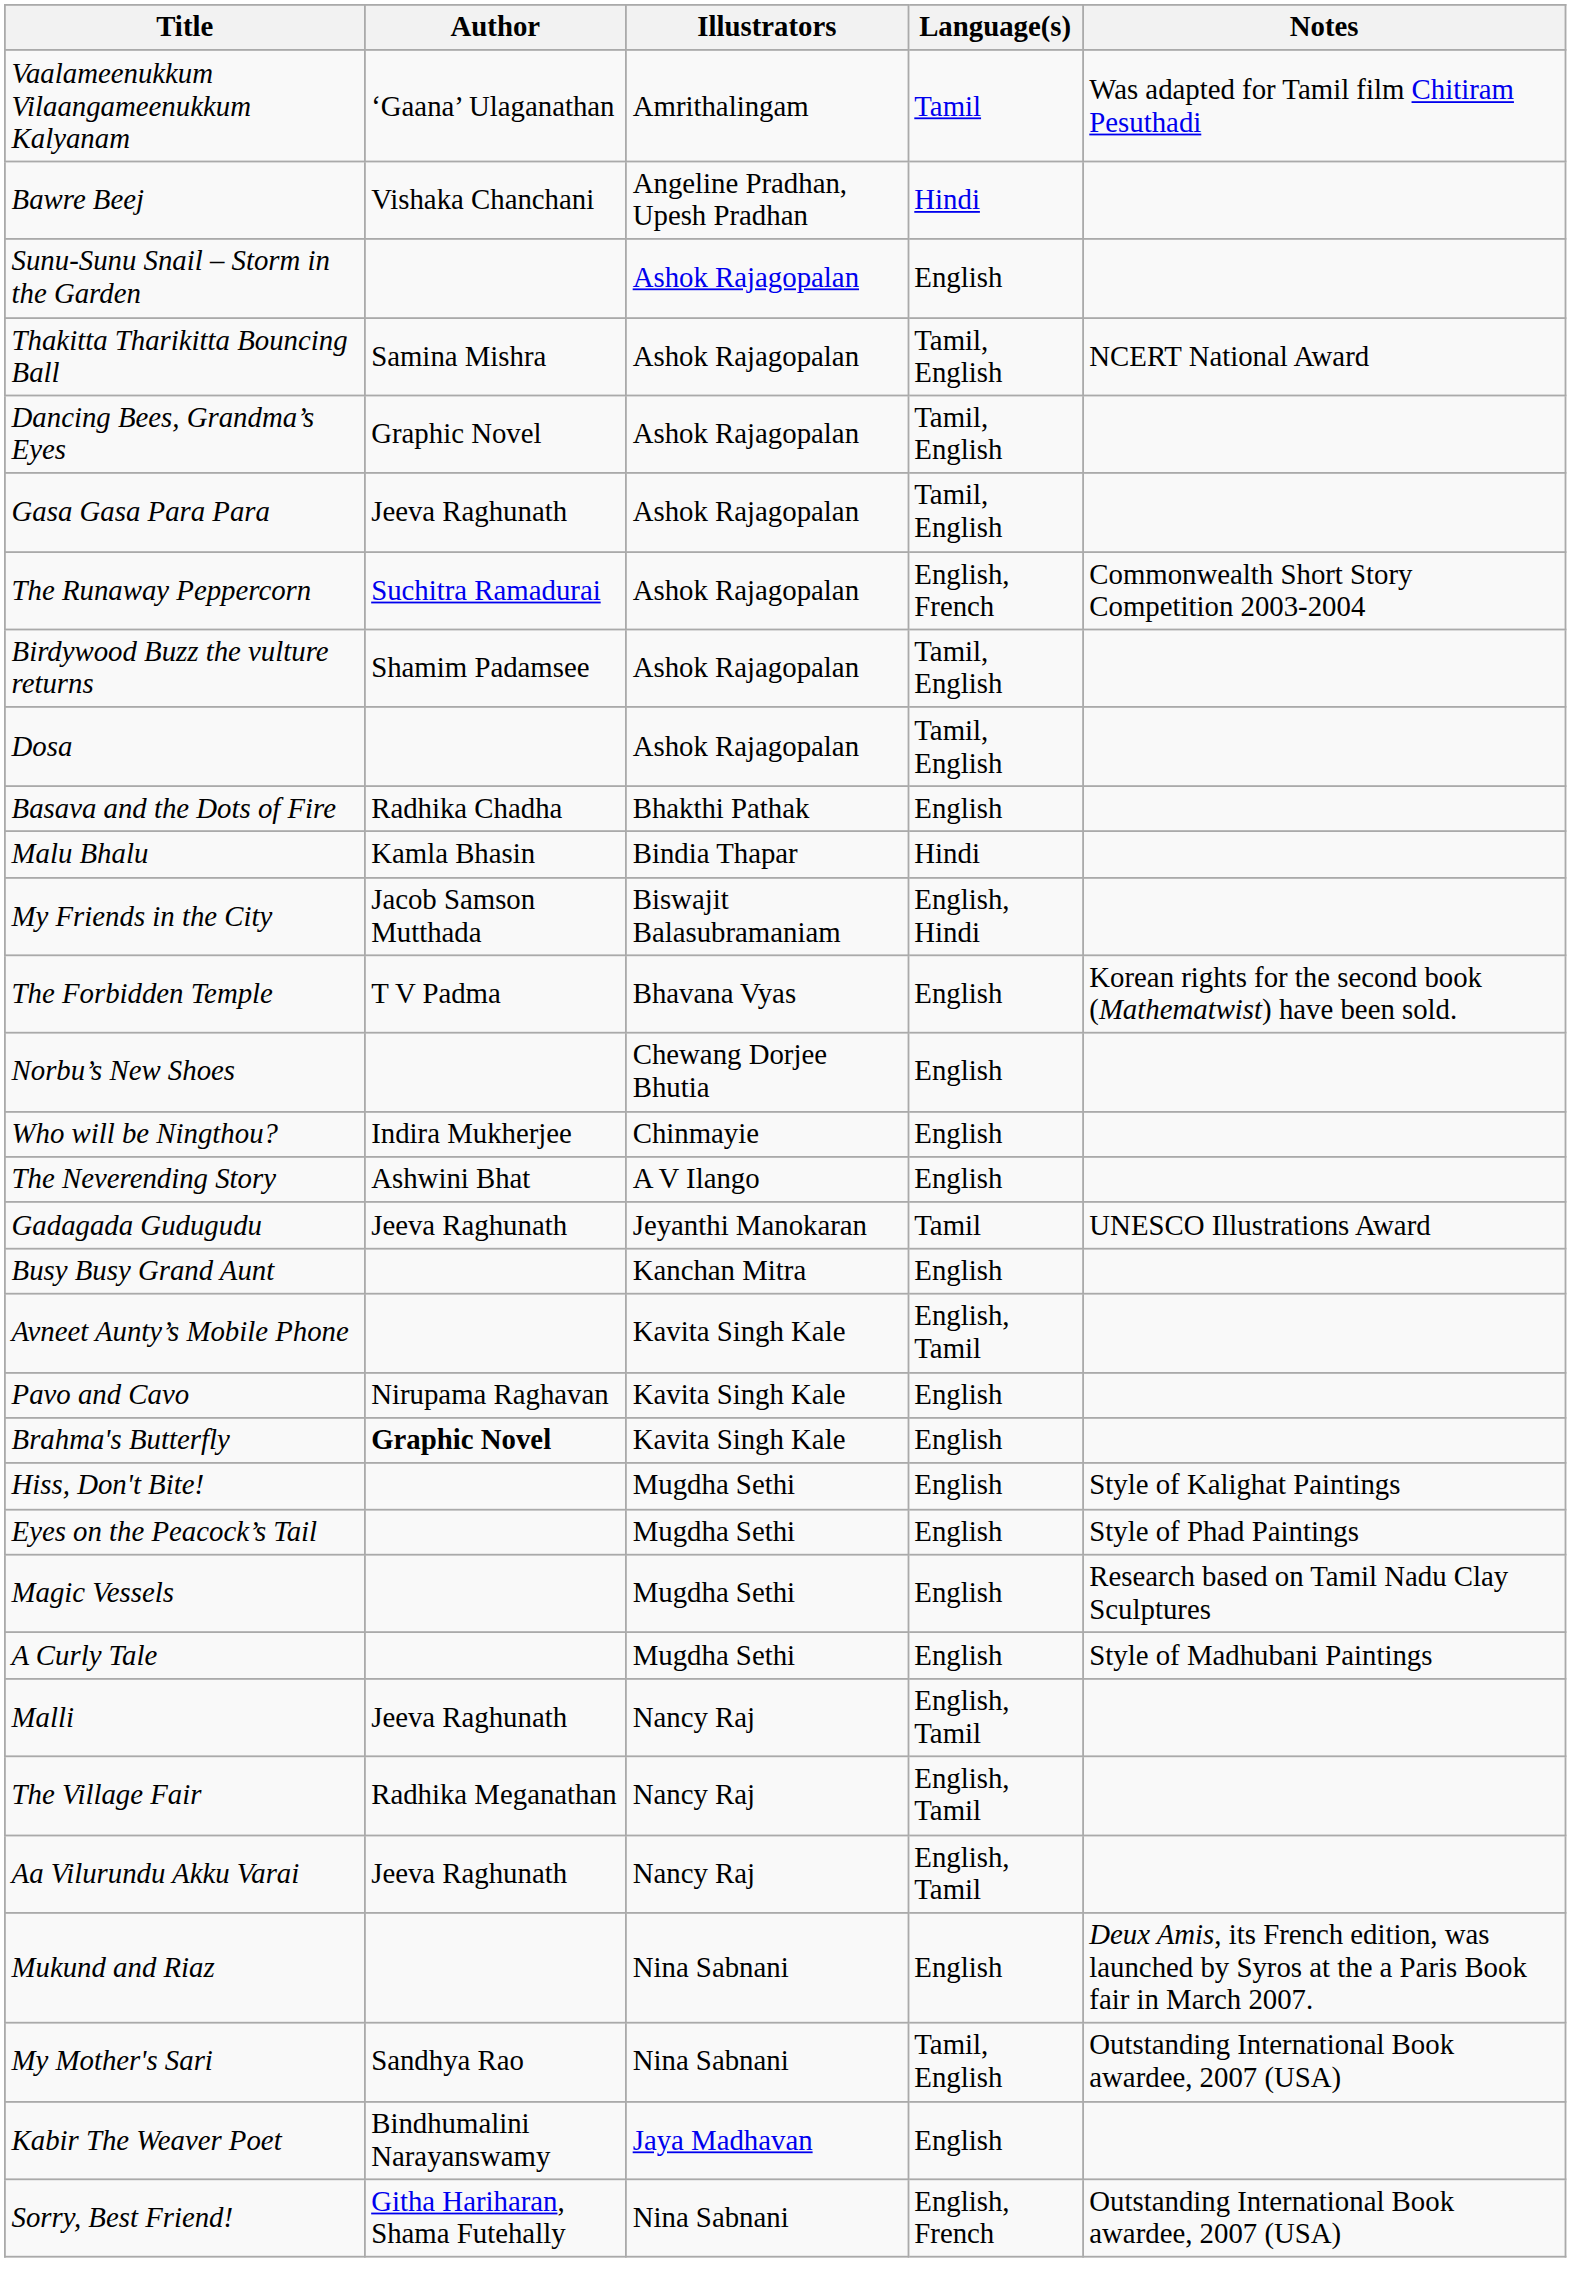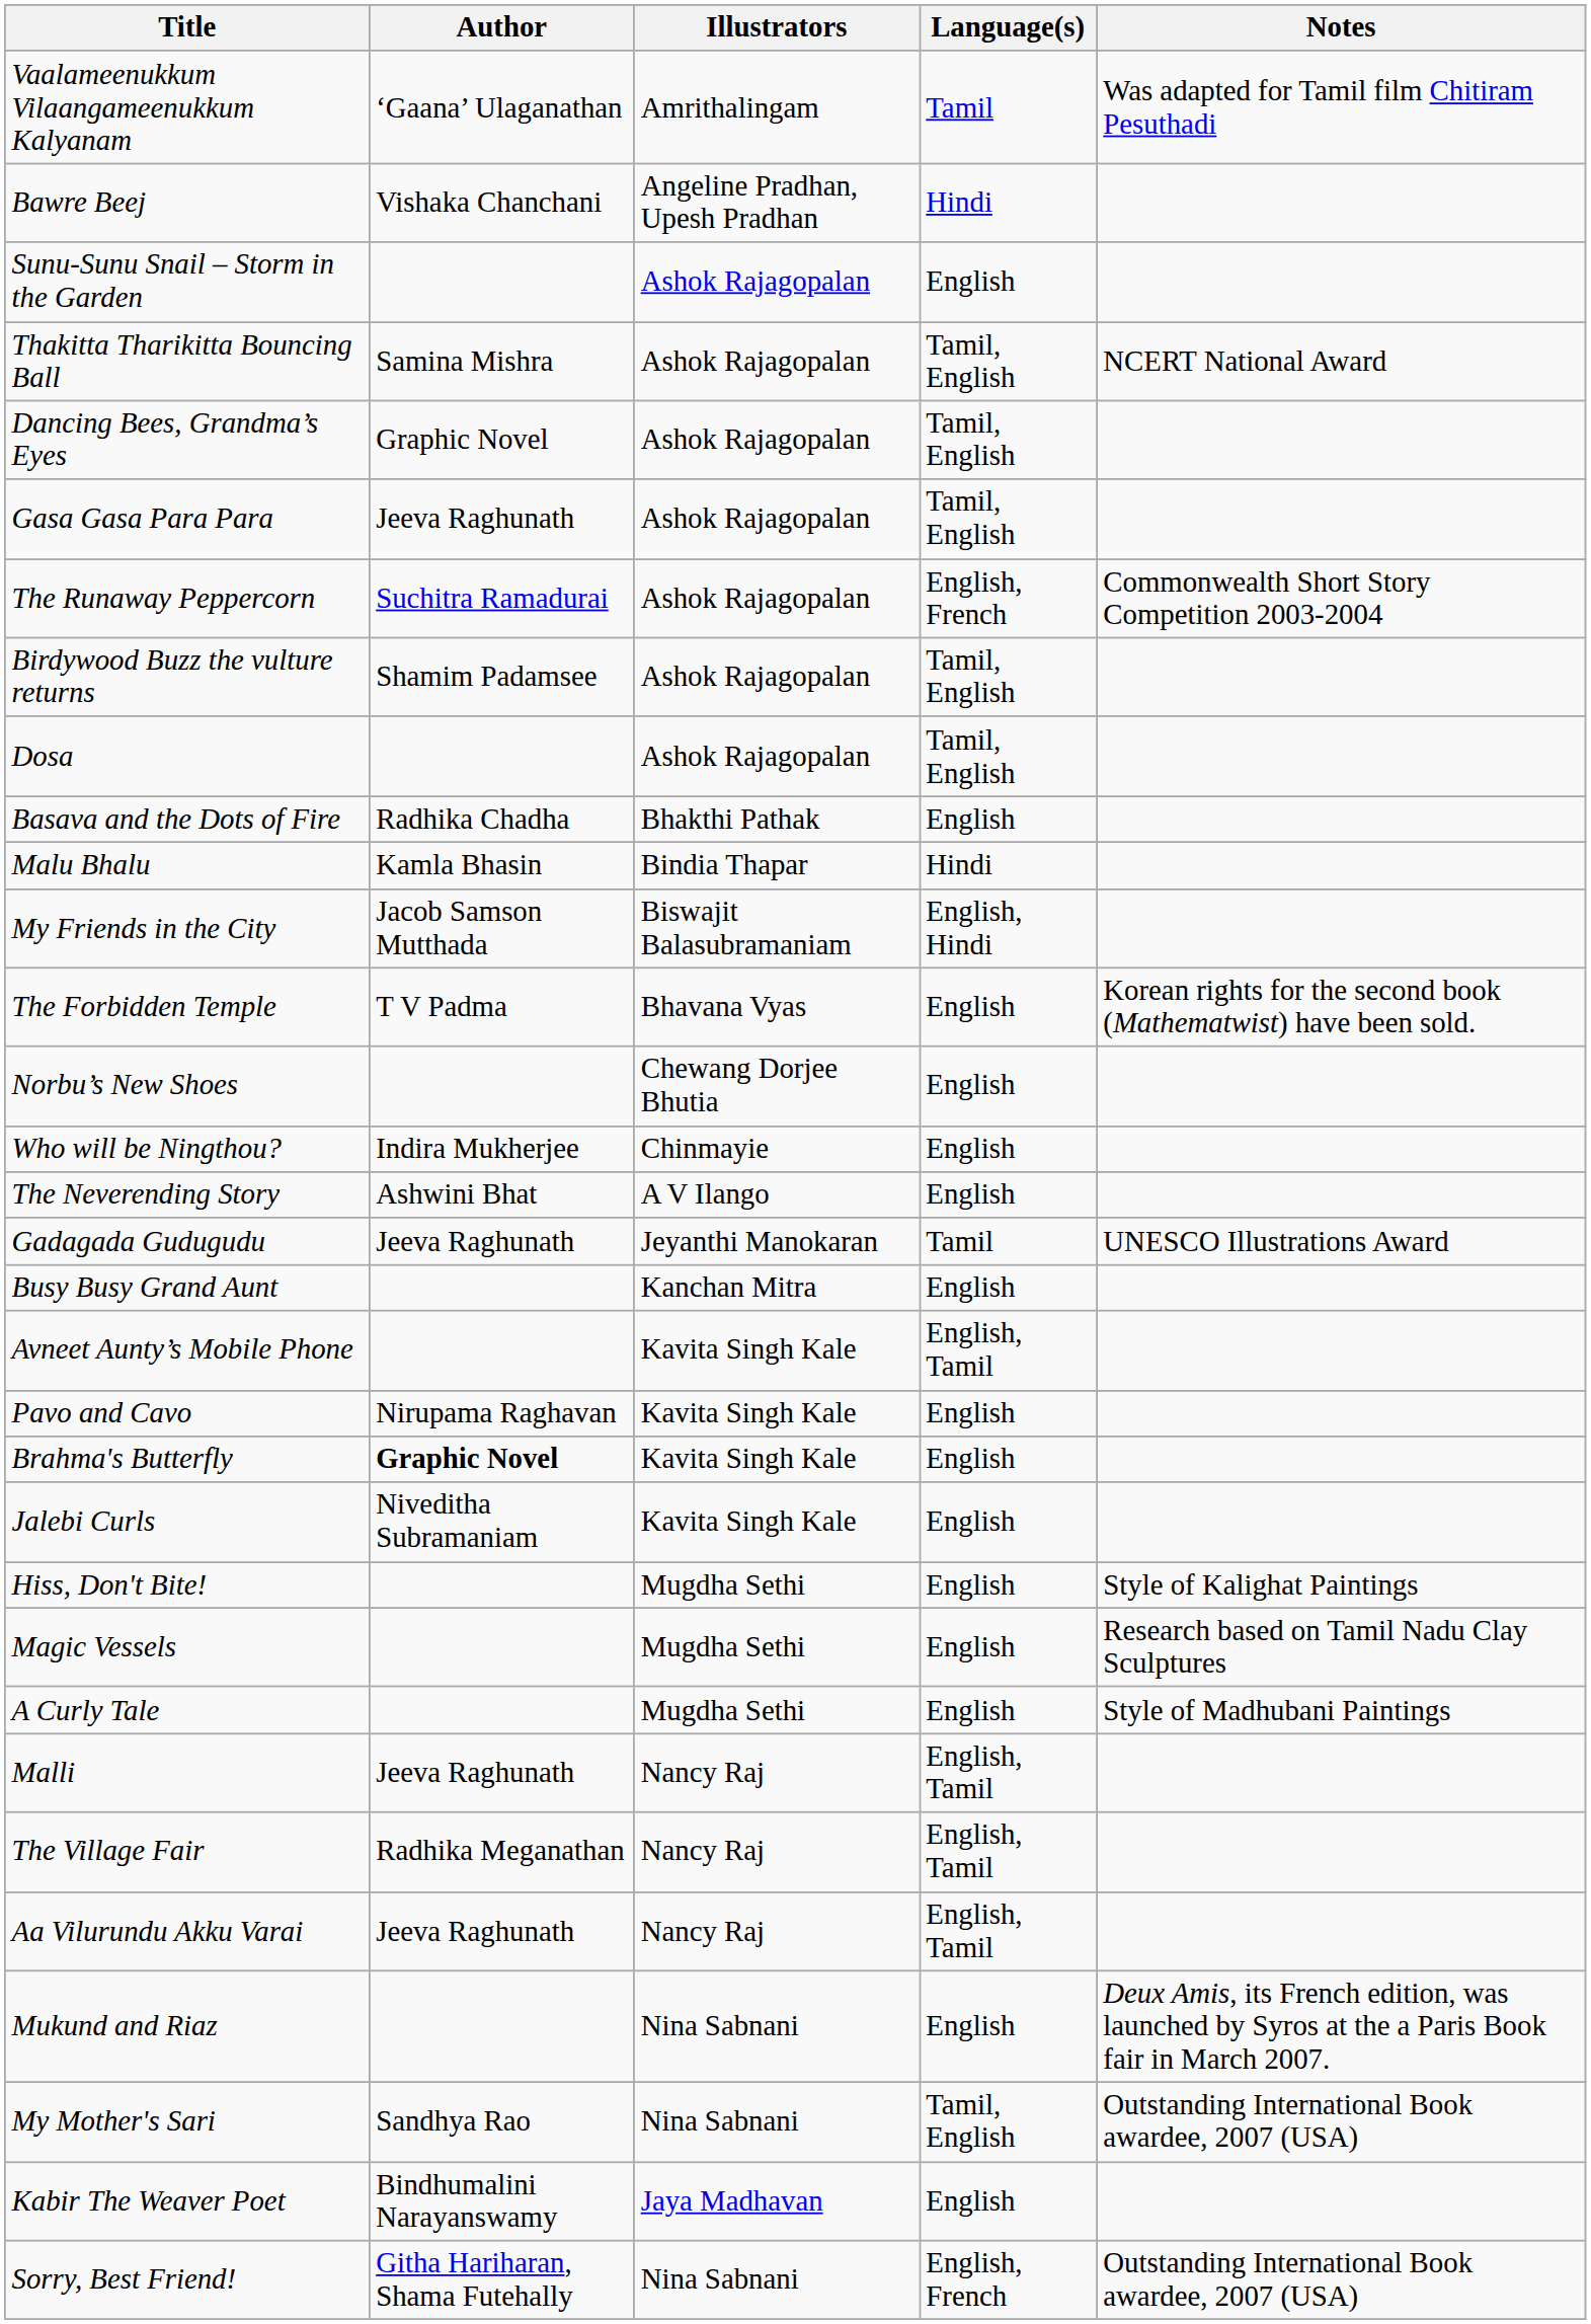+ row: Jalebi Curls | Niveditha Subramaniam | Kavita Singh Kale | English
- row: Eyes on the Peacock’s Tail | Mugdha Sethi | English | Style of Phad Paintings
